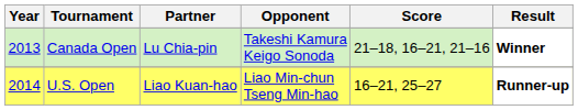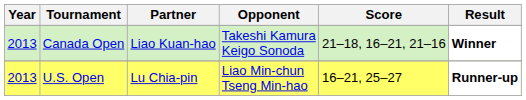Canada Open | Partner: Lu Chia-pin -> Liao Kuan-hao
U.S. Open | Year: 2014 -> 2013
U.S. Open | Partner: Liao Kuan-hao -> Lu Chia-pin
